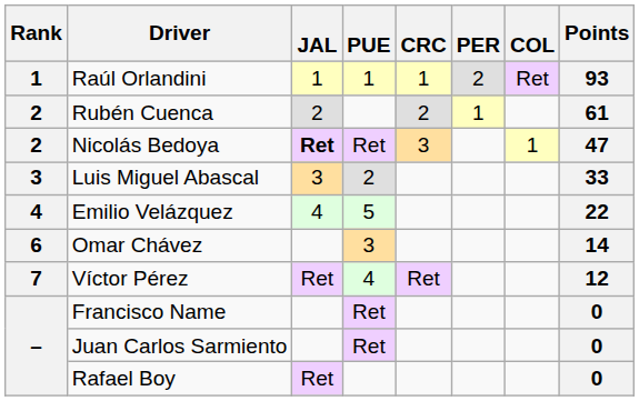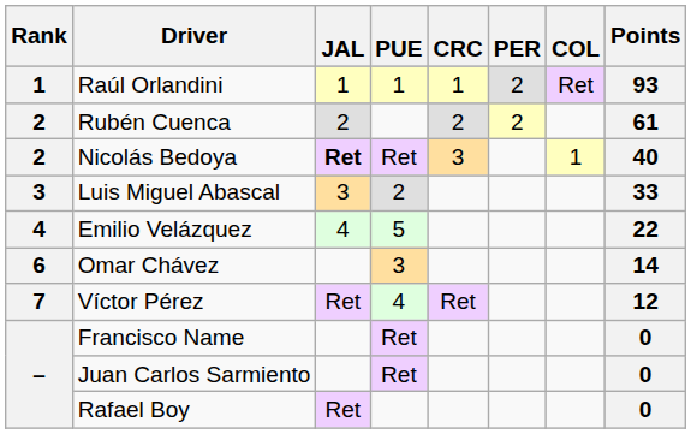Rubén Cuenca | PER: 1 -> 2
Nicolás Bedoya | Points: 47 -> 40
